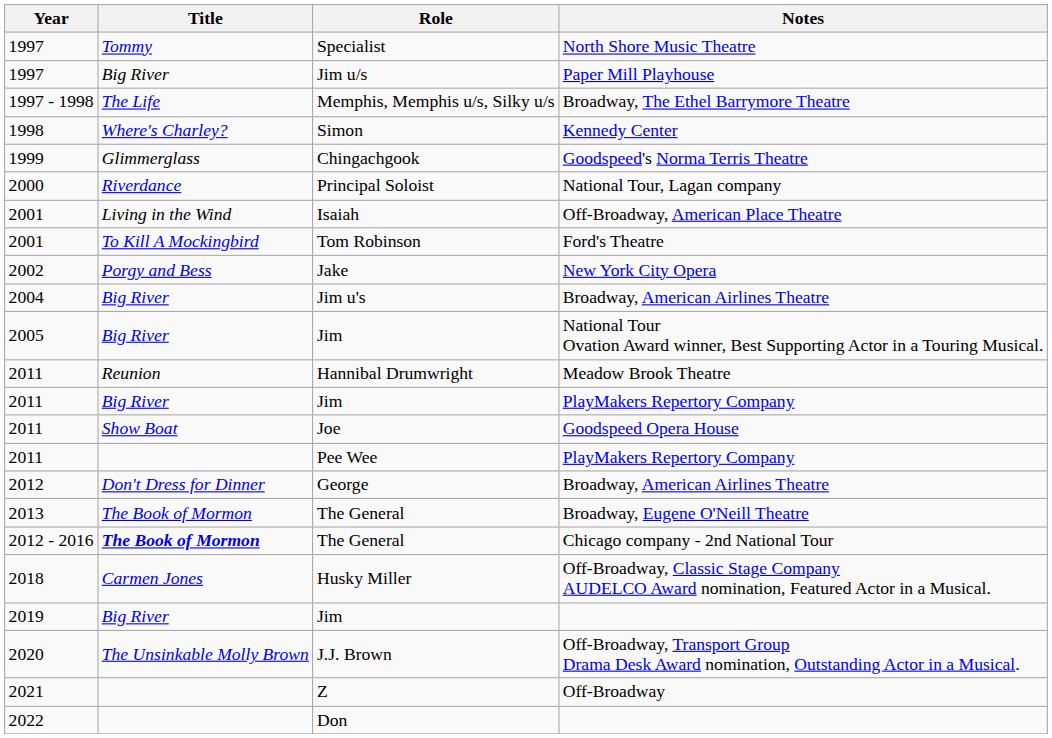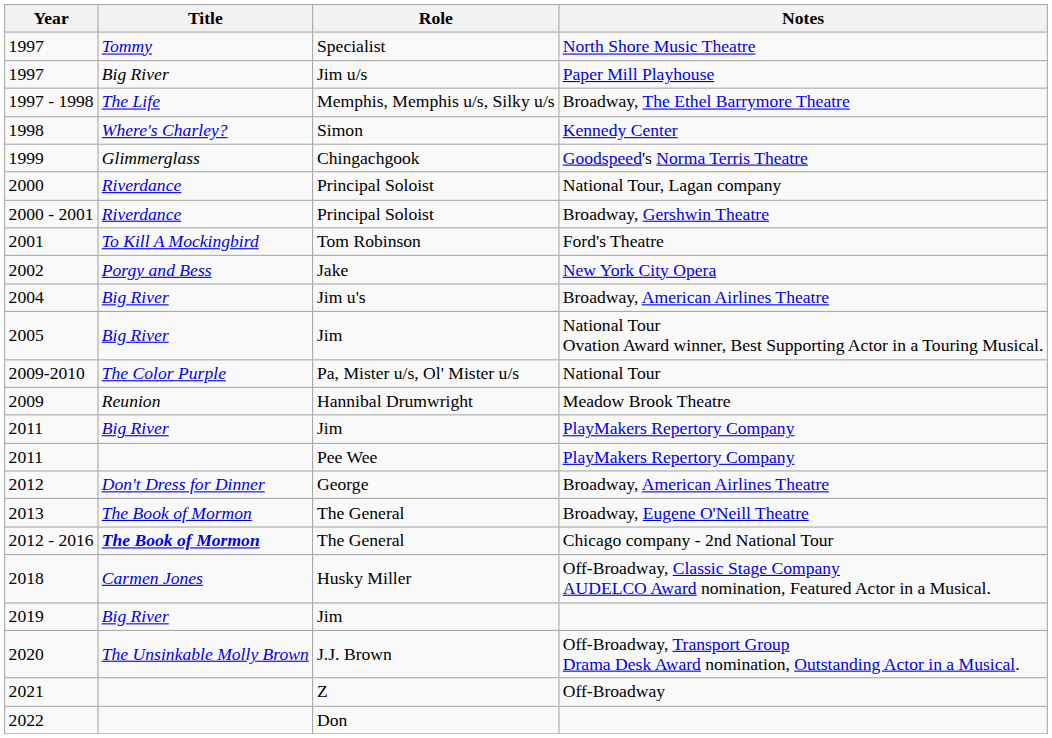+ row: 2000 - 2001 | Riverdance | Principal Soloist | Broadway, Gershwin Theatre
- row: 2001 | Living in the Wind | Isaiah | Off-Broadway, American Place Theatre
+ row: 2009-2010 | The Color Purple | Pa, Mister u/s, Ol' Mister u/s | National Tour
Meadow Brook Theatre | Year: 2011 -> 2009
- row: 2011 | Show Boat | Joe | Goodspeed Opera House
